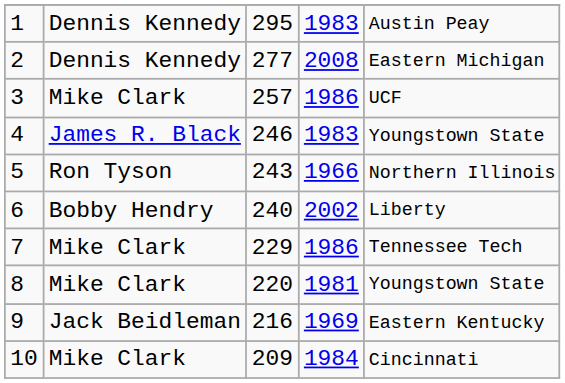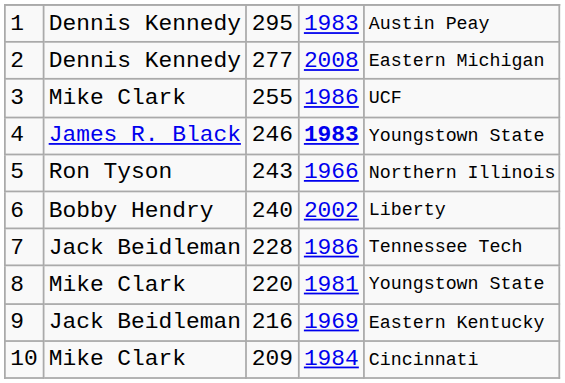3 | column 3: 257 -> 255
4 | column 4: normal -> bold
7 | column 2: Mike Clark -> Jack Beidleman
7 | column 3: 229 -> 228
